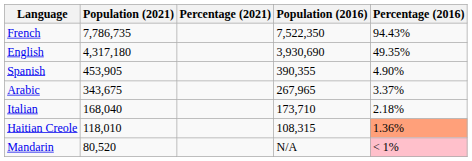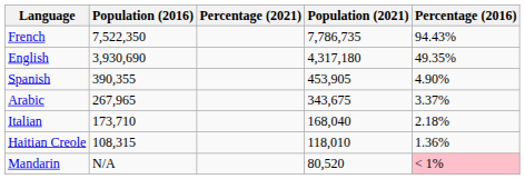columns swapped: Population (2021) <-> Population (2016)
Haitian Creole | Percentage (2016): lightsalmon background -> no background
